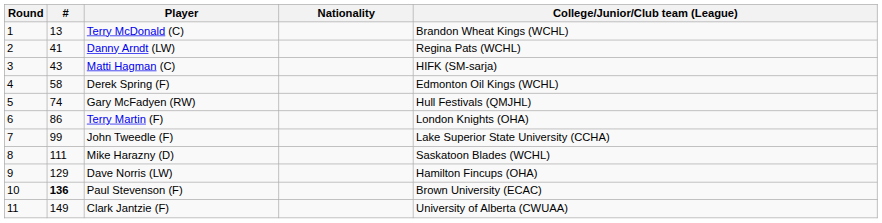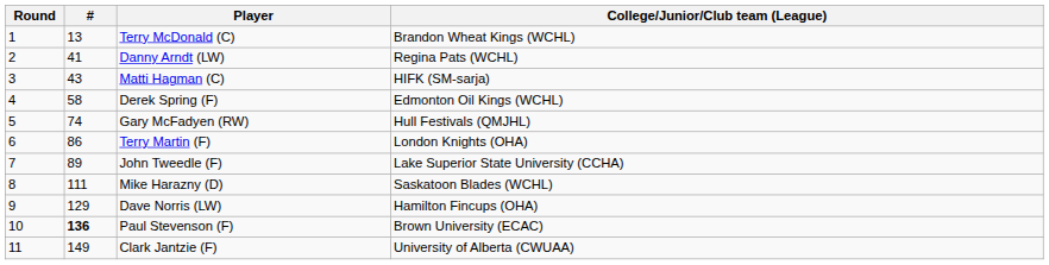- column: Nationality
John Tweedle (F) | #: 99 -> 89
